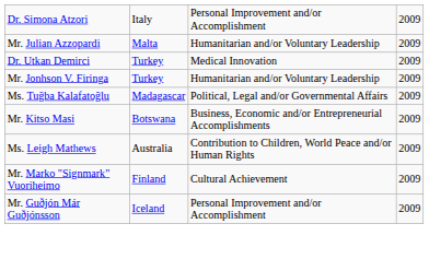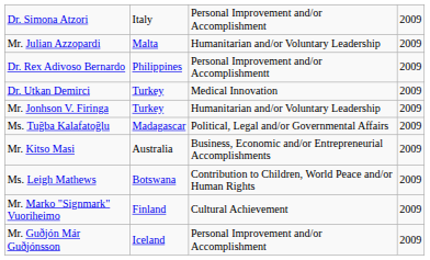+ row: Dr. Rex Adivoso Bernardo | Philippines | Personal Improvement and/or Accomplishmentt | 2009
Mr. Kitso Masi | column 2: Botswana -> Australia
Ms. Leigh Mathews | column 2: Australia -> Botswana
